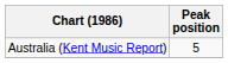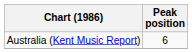Australia (Kent Music Report) | Peak position: 5 -> 6
